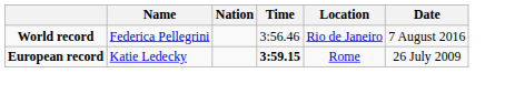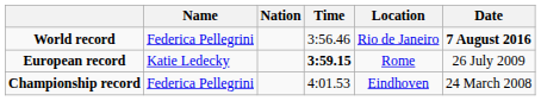World record | Date: normal -> bold
+ row: Championship record | Federica Pellegrini | 4:01.53 | Eindhoven | 24 March 2008
